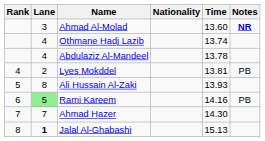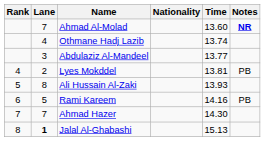Ahmad Al-Molad | Lane: 3 -> 7
Abdulaziz Al-Mandeel | Lane: 4 -> 3
Abdulaziz Al-Mandeel | Time: 13.78 -> 13.77
Rami Kareem | Lane: lightgreen background -> no background
